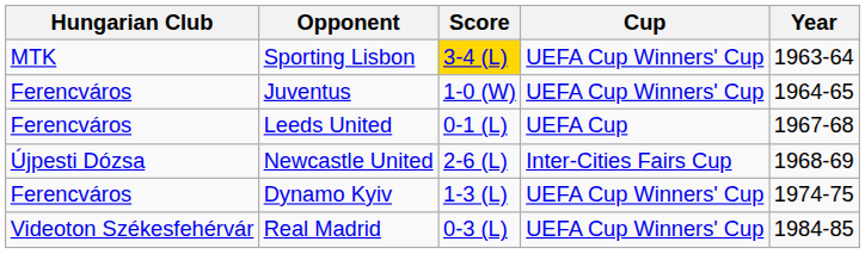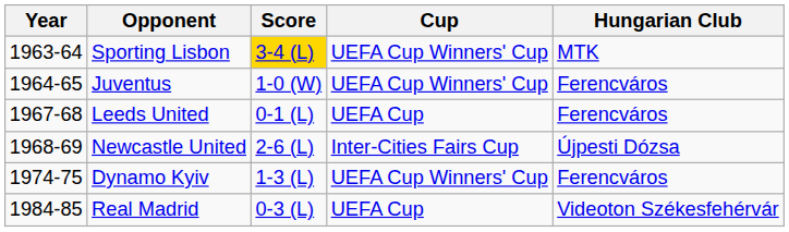columns swapped: Year <-> Hungarian Club
Real Madrid | Cup: UEFA Cup Winners' Cup -> UEFA Cup
